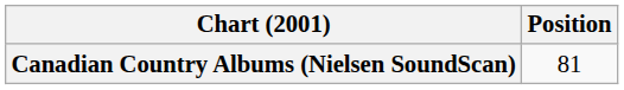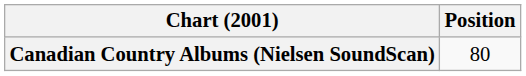Canadian Country Albums (Nielsen SoundScan) | Position: 81 -> 80
